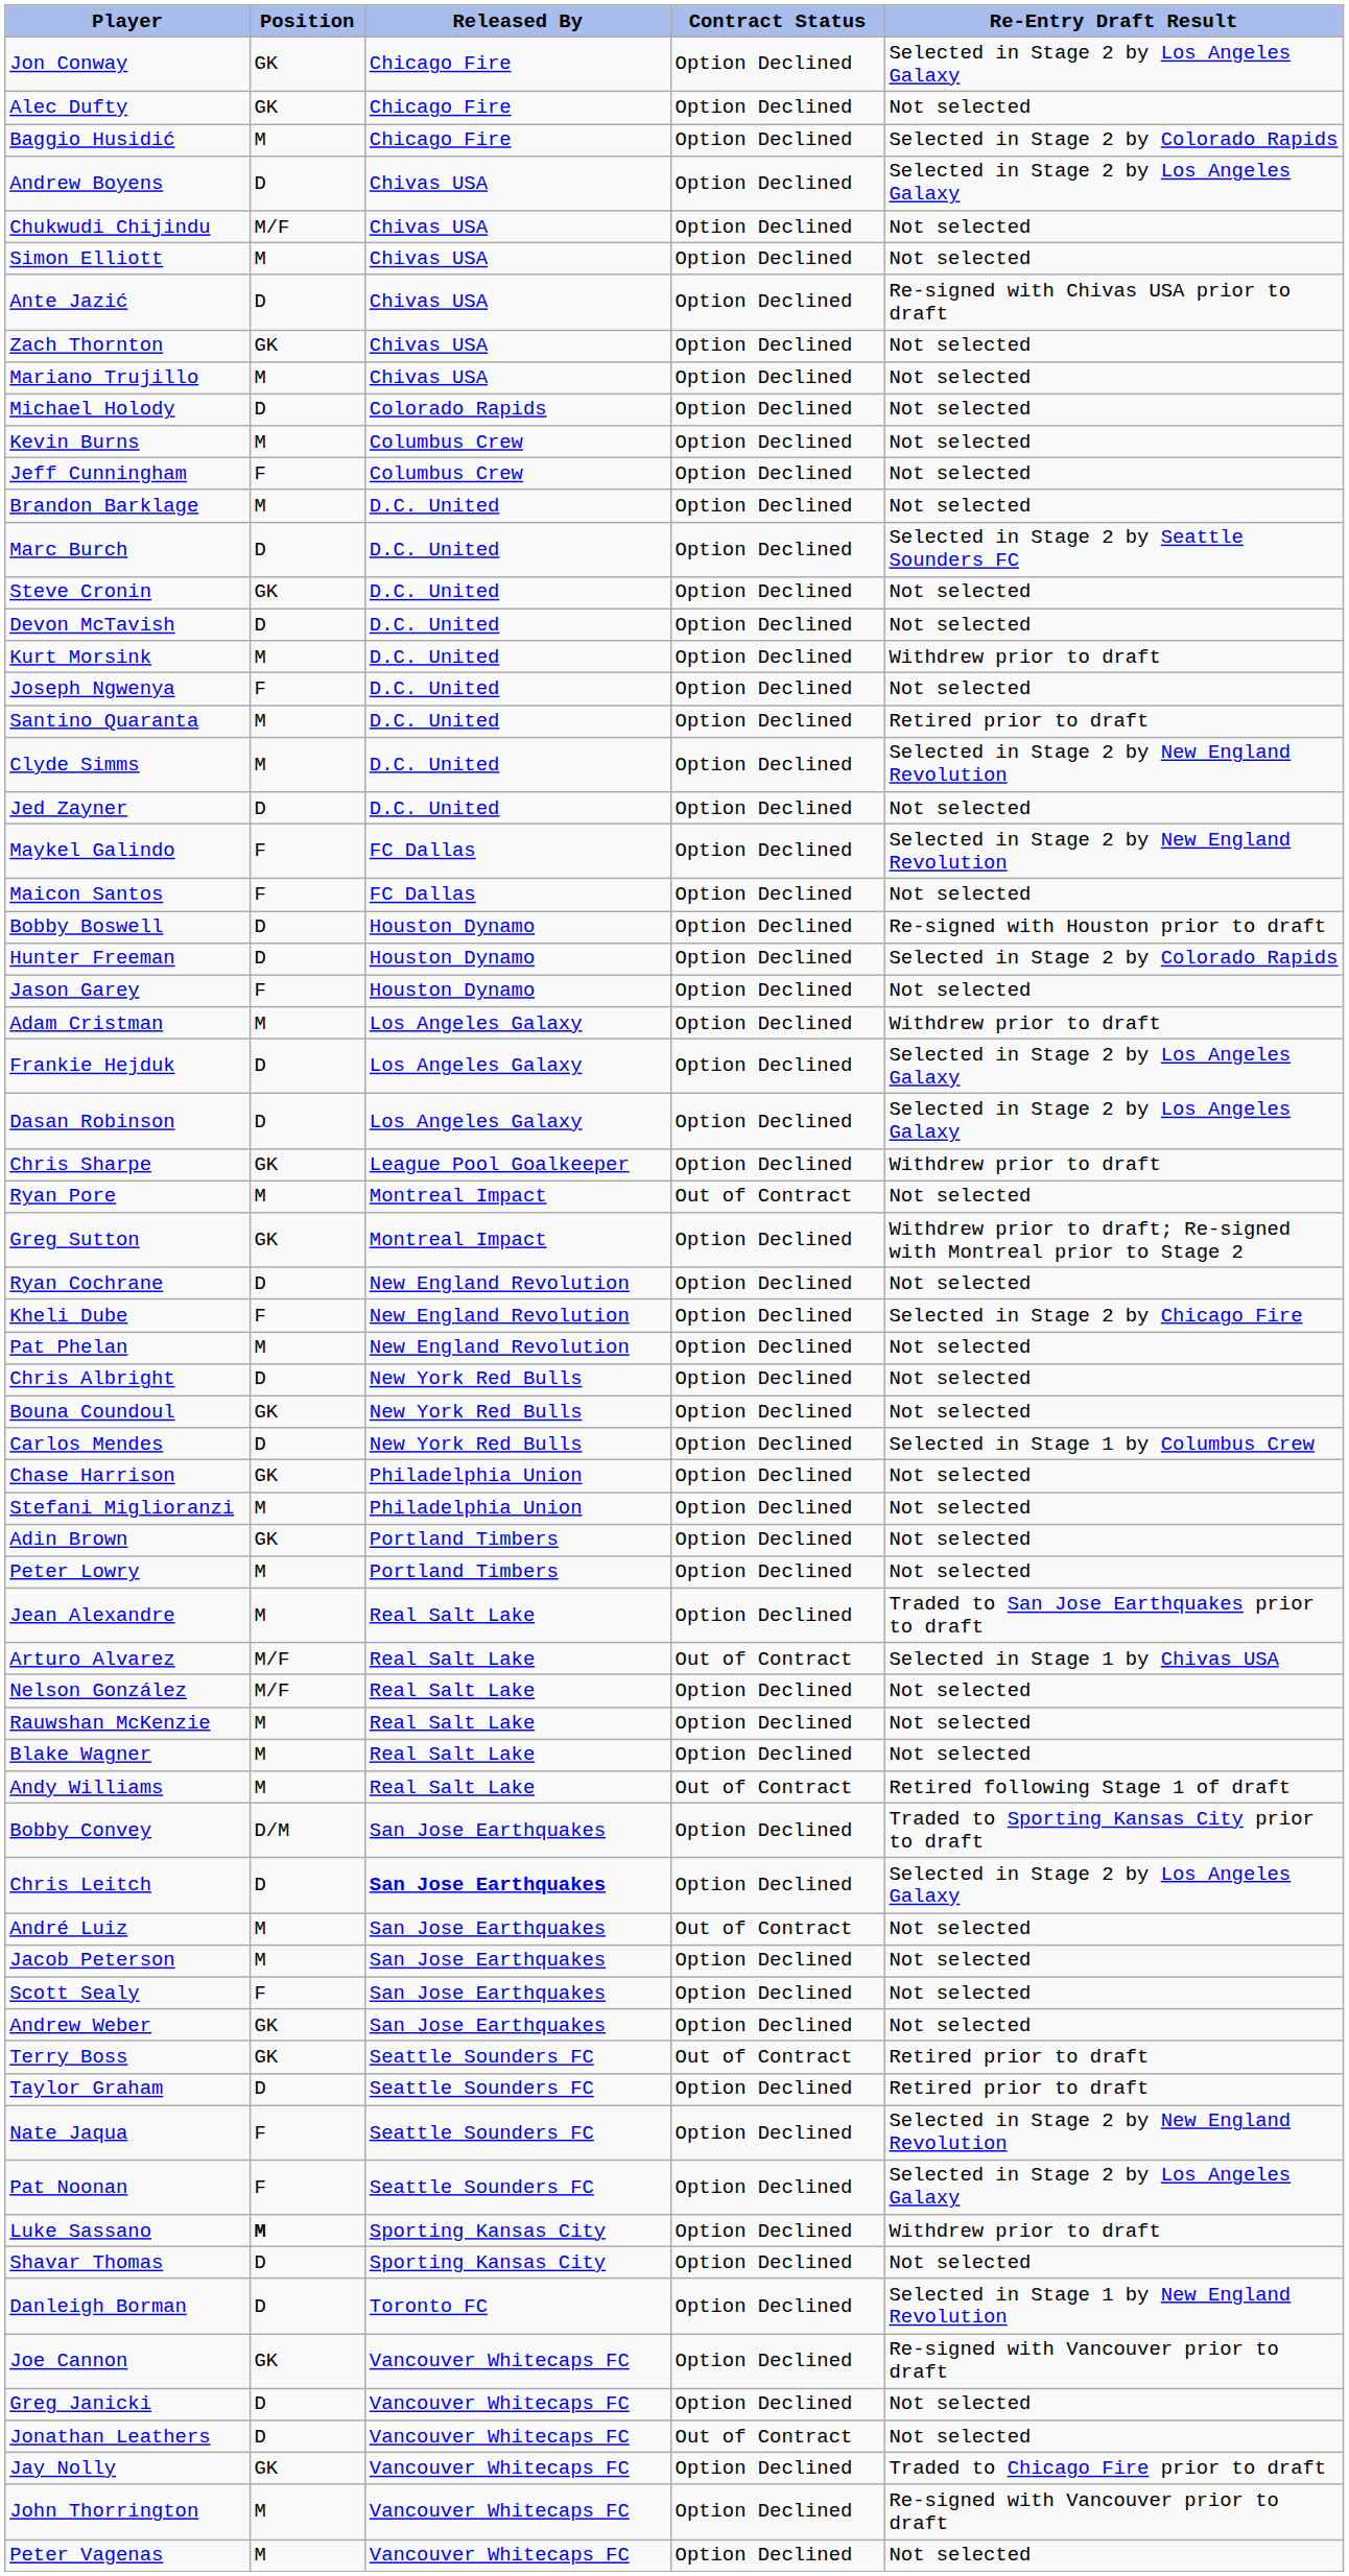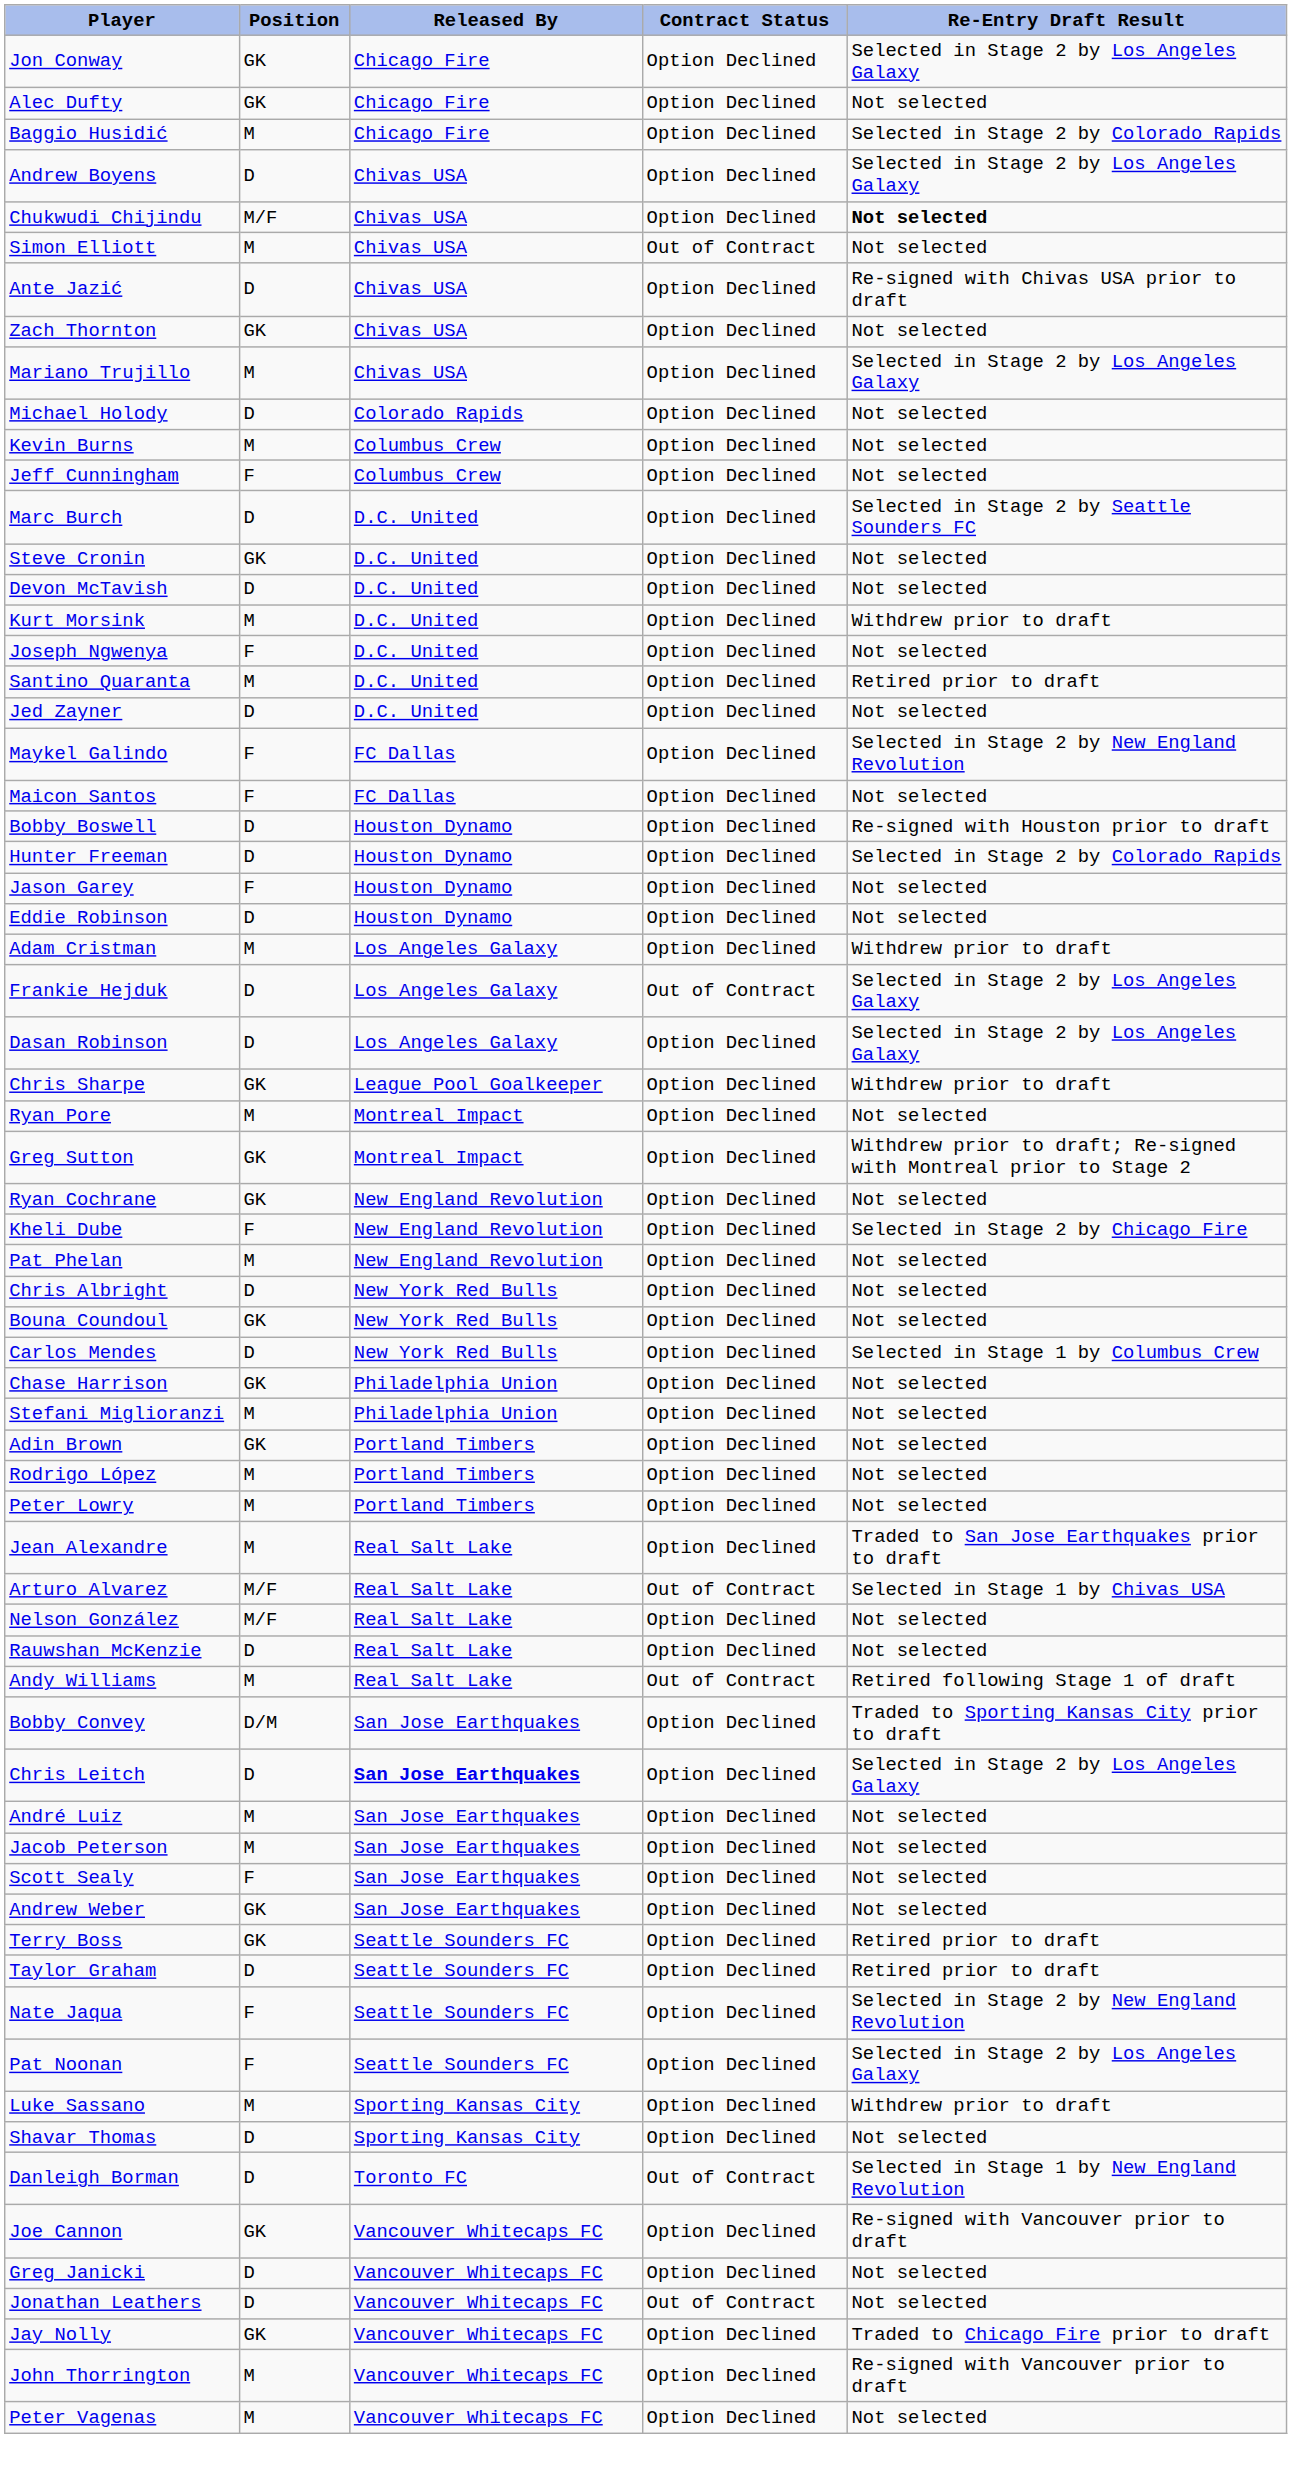Chukwudi Chijindu | Re-Entry Draft Result: normal -> bold
Simon Elliott | Contract Status: Option Declined -> Out of Contract
Mariano Trujillo | Re-Entry Draft Result: Not selected -> Selected in Stage 2 by Los Angeles Galaxy
- row: Brandon Barklage | M | D.C. United | Option Declined | Not selected
- row: Clyde Simms | M | D.C. United | Option Declined | Selected in Stage 2 by New England Revolution
+ row: Eddie Robinson | D | Houston Dynamo | Option Declined | Not selected
Frankie Hejduk | Contract Status: Option Declined -> Out of Contract
Ryan Pore | Contract Status: Out of Contract -> Option Declined
Ryan Cochrane | Position: D -> GK
+ row: Rodrigo López | M | Portland Timbers | Option Declined | Not selected
Rauwshan McKenzie | Position: M -> D
- row: Blake Wagner | M | Real Salt Lake | Option Declined | Not selected
André Luiz | Contract Status: Out of Contract -> Option Declined
Terry Boss | Contract Status: Out of Contract -> Option Declined
Luke Sassano | Position: bold -> normal
Danleigh Borman | Contract Status: Option Declined -> Out of Contract
